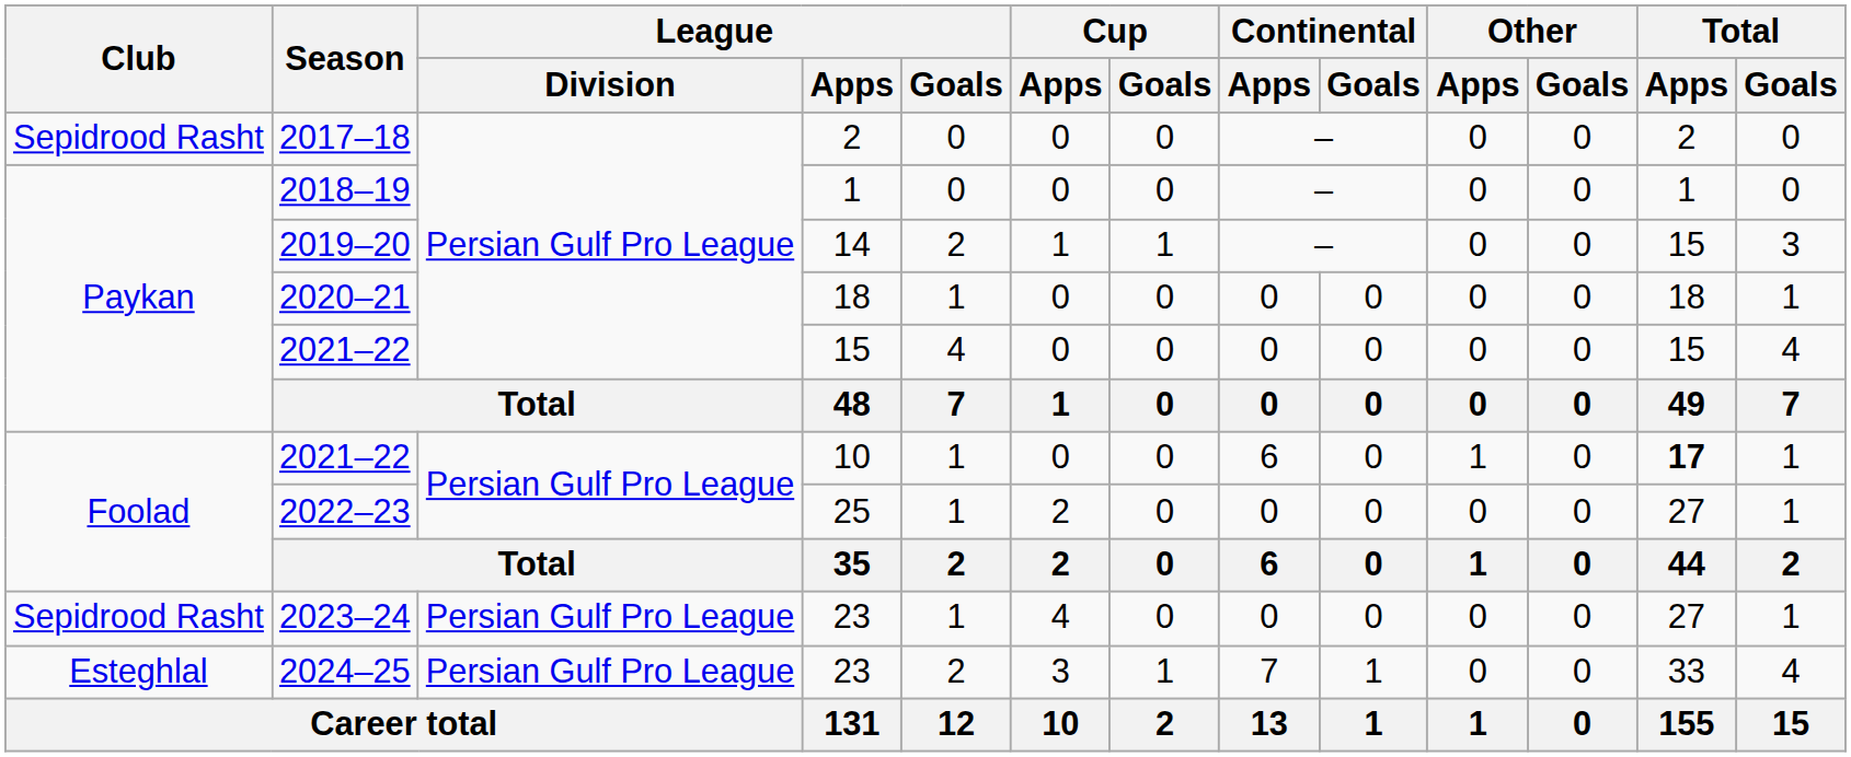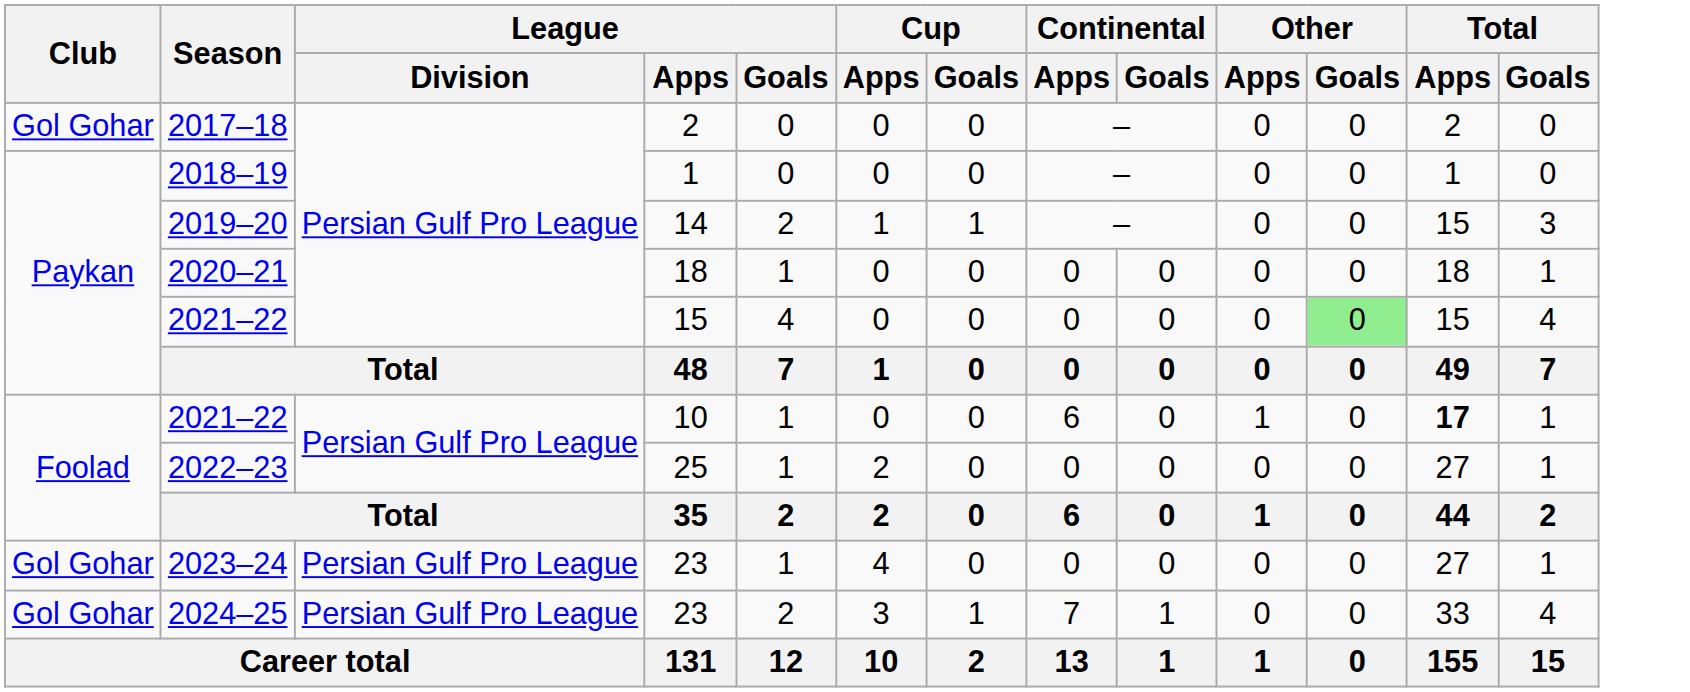2017–18 | Club: Sepidrood Rasht -> Gol Gohar
2021–22 / 15 | Other / Goals: no background -> lightgreen background
2023–24 | Club: Sepidrood Rasht -> Gol Gohar
2024–25 | Club: Esteghlal -> Gol Gohar
